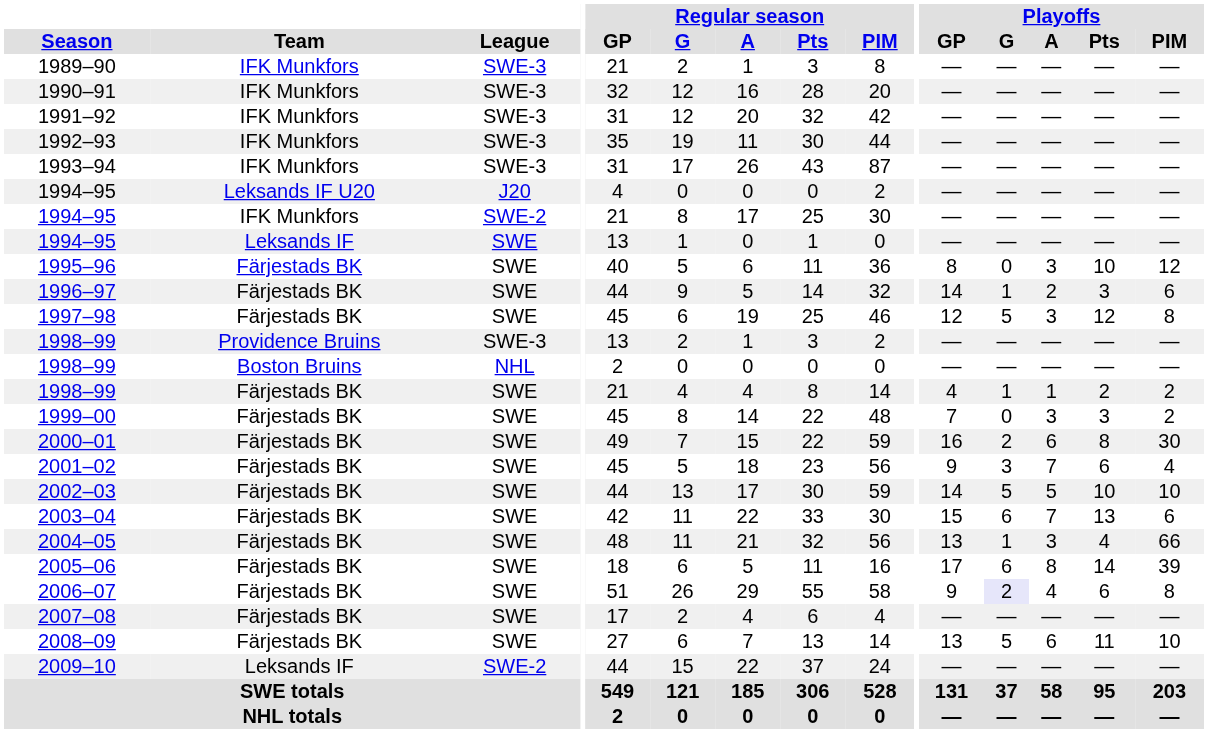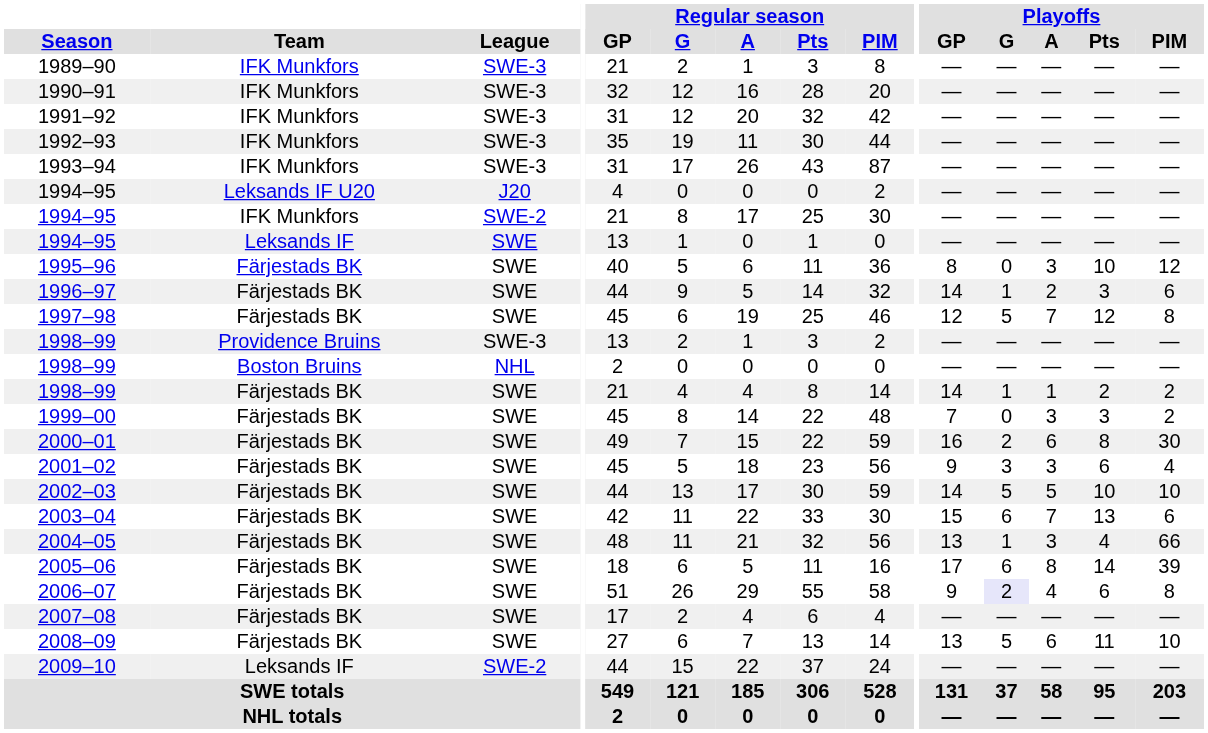1997–98 | Playoffs / A: 3 -> 7
1998–99 / Färjestads BK | Playoffs / GP: 4 -> 14
2001–02 | Playoffs / A: 7 -> 3
